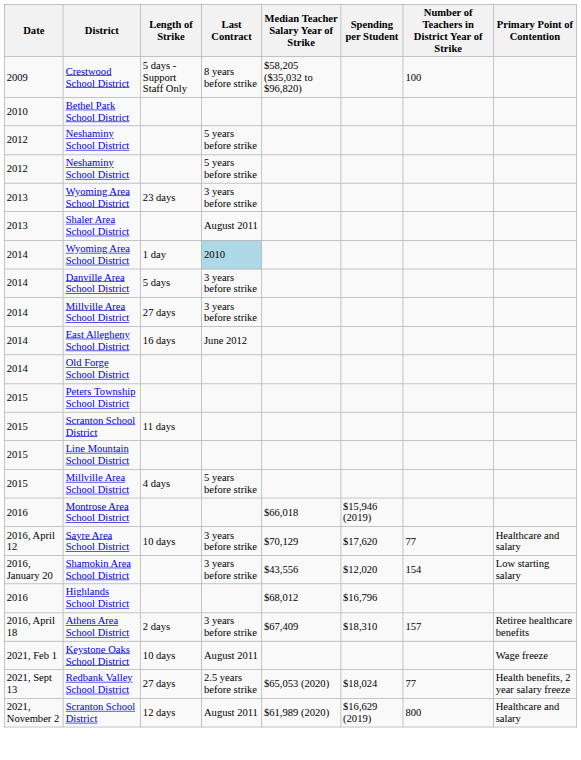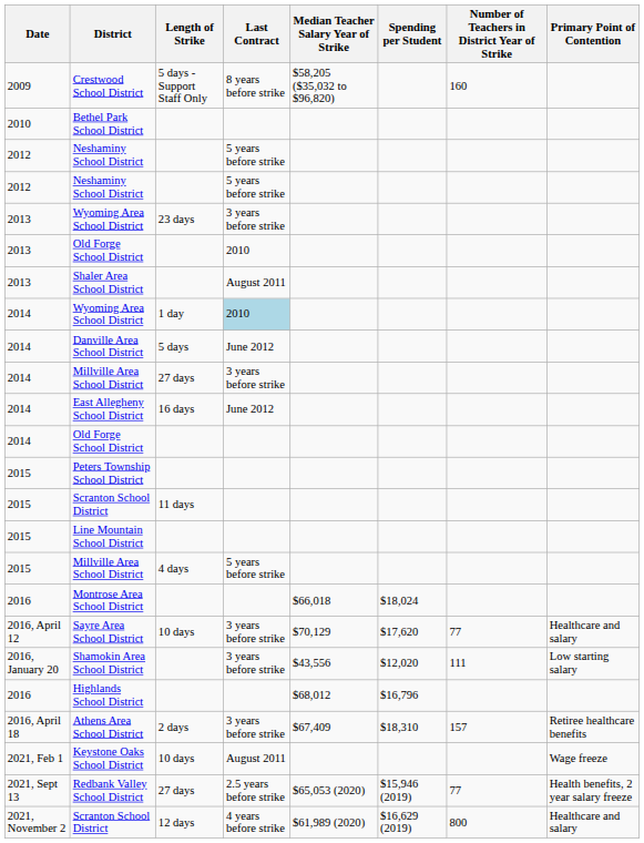Crestwood School District | Number of Teachers in District Year of Strike: 100 -> 160
+ row: 2013 | Old Forge School District | 2010
Danville Area School District | Last Contract: 3 years before strike -> June 2012
Montrose Area School District | Spending per Student: $15,946 (2019) -> $18,024
Shamokin Area School District | Number of Teachers in District Year of Strike: 154 -> 111
Redbank Valley School District | Spending per Student: $18,024 -> $15,946 (2019)
2021, November 2 / Scranton School District | Last Contract: August 2011 -> 4 years before strike
